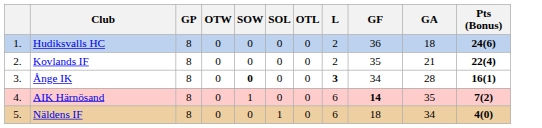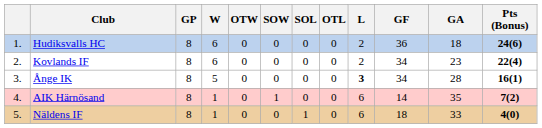+ column: W | 6 | 6 | 5 | 1 | 1
Kovlands IF | GF: 35 -> 34
Kovlands IF | GA: 21 -> 23
Ånge IK | SOW: bold -> normal
AIK Härnösand | GF: bold -> normal
Näldens IF | GA: 34 -> 33
